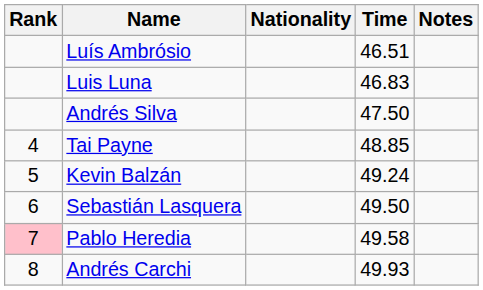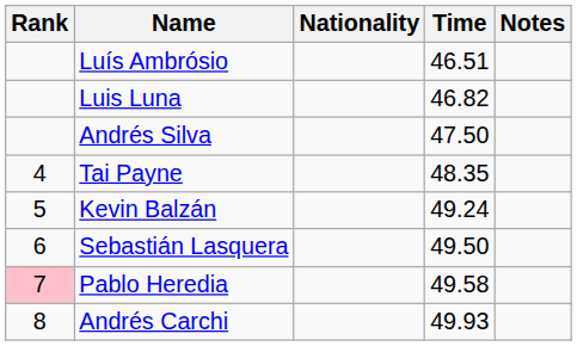Luis Luna | Time: 46.83 -> 46.82
Tai Payne | Time: 48.85 -> 48.35
